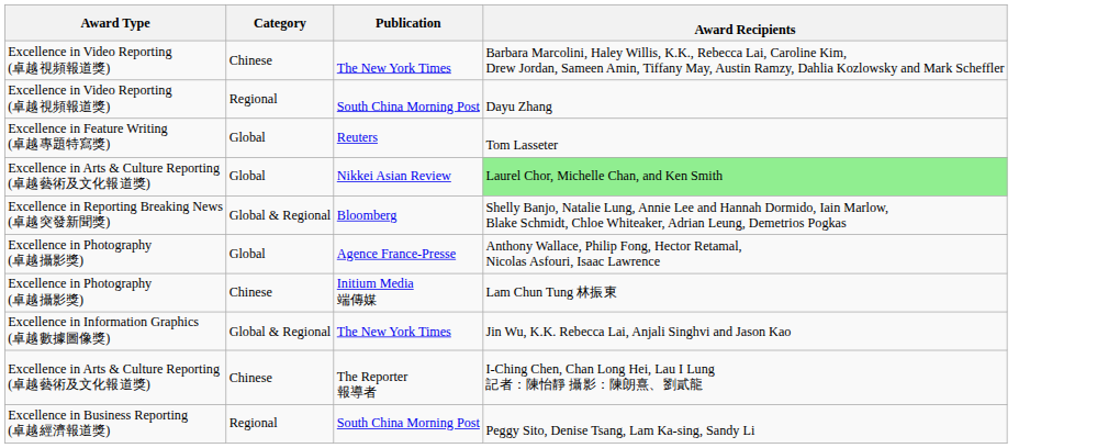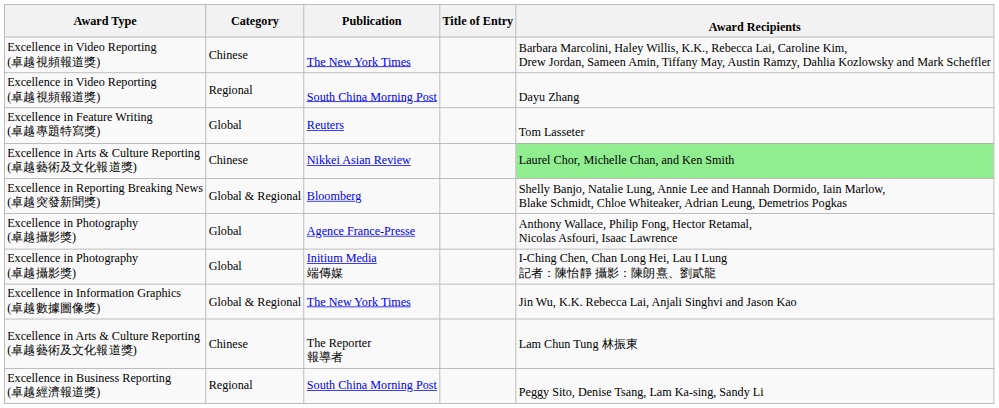+ column: Title of Entry
Nikkei Asian Review | Category: Global -> Chinese
Initium Media 端傳媒 | Category: Chinese -> Global
Initium Media 端傳媒 | Award Recipients: Lam Chun Tung 林振東 -> I-Ching Chen, Chan Long Hei, Lau I Lung 記者：陳怡靜 攝影：陳朗熹、劉貳龍
The Reporter 報導者 | Award Recipients: I-Ching Chen, Chan Long Hei, Lau I Lung 記者：陳怡靜 攝影：陳朗熹、劉貳龍 -> Lam Chun Tung 林振東
